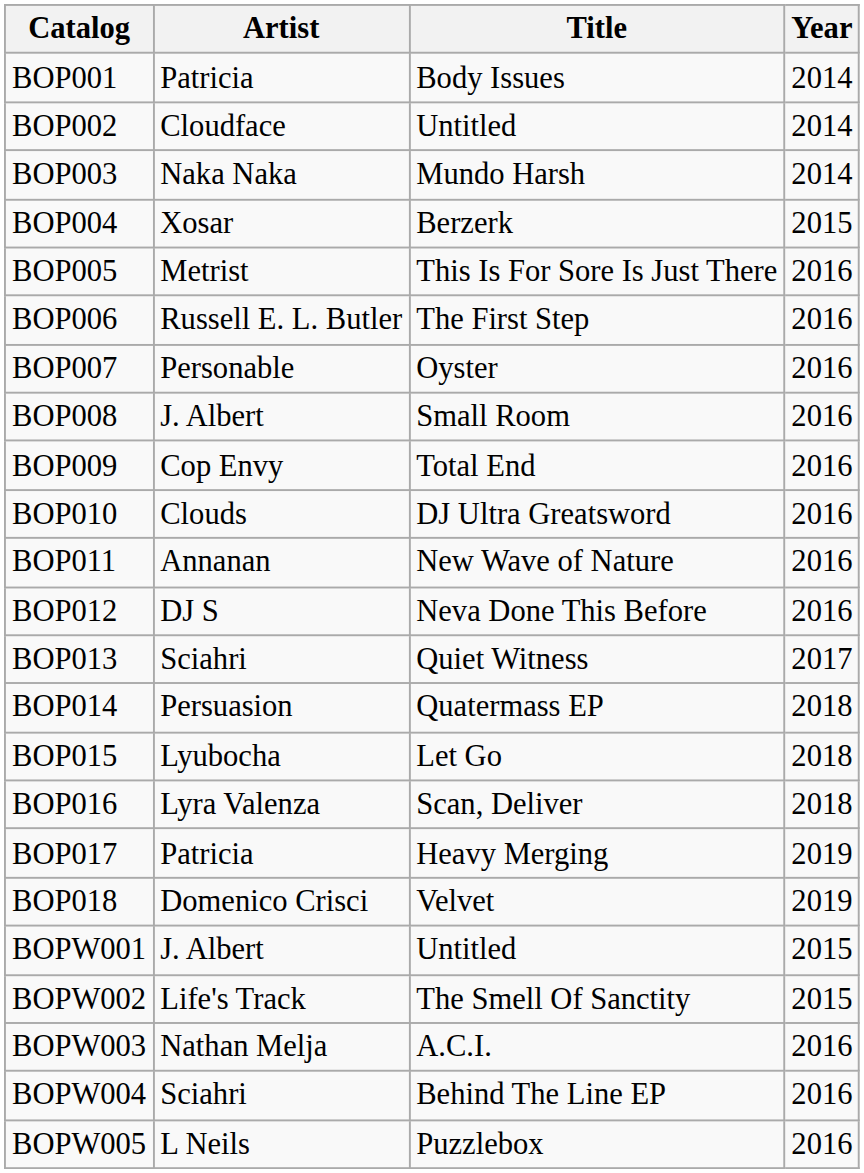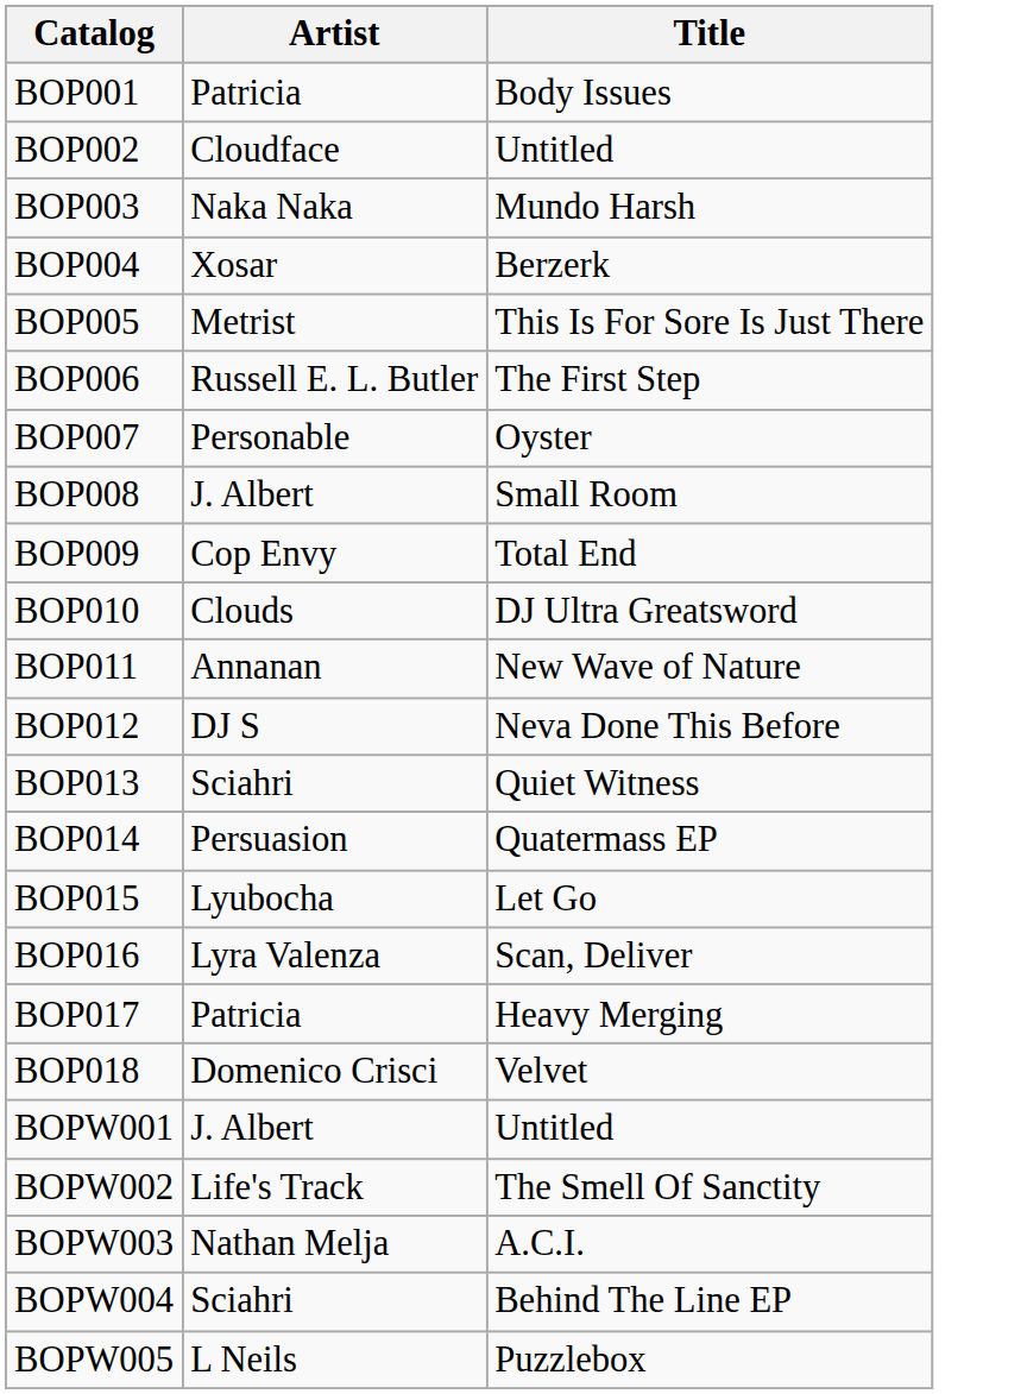- column: Year | 2014 | 2014 | 2014 | 2015 | 2016 | 2016 | 2016 | 2016 | 2016 | 2016 | 2016 | 2016 | 2017 | 2018 | 2018 | 2018 | 2019 | 2019 | 2015 | 2015 | 2016 | 2016 | 2016
